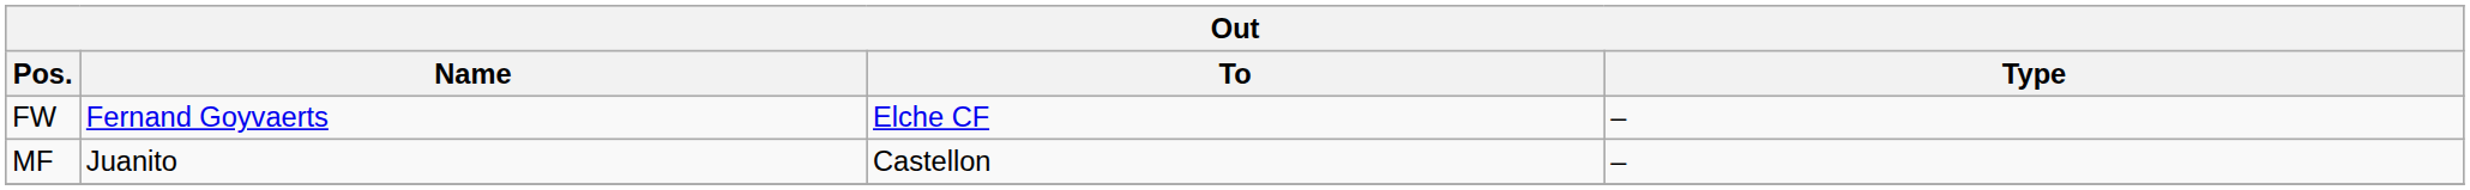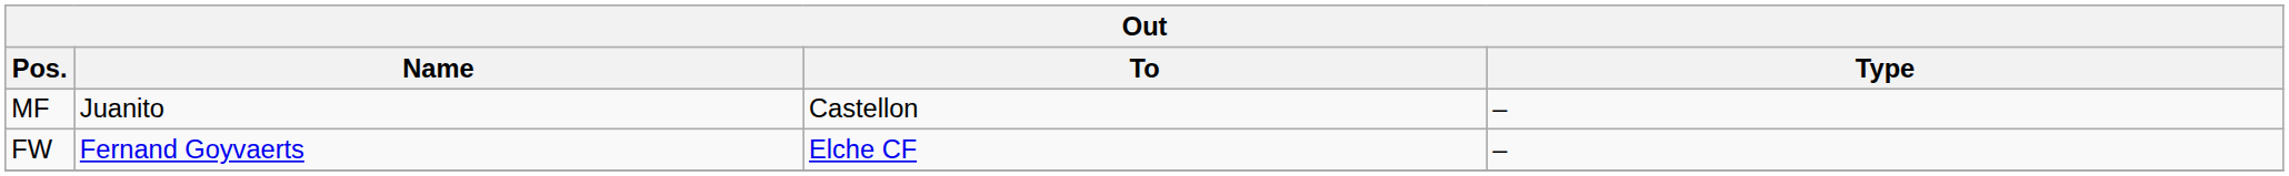rows swapped: FW <-> MF
